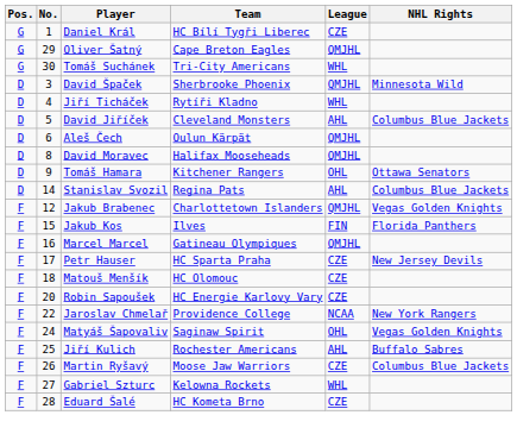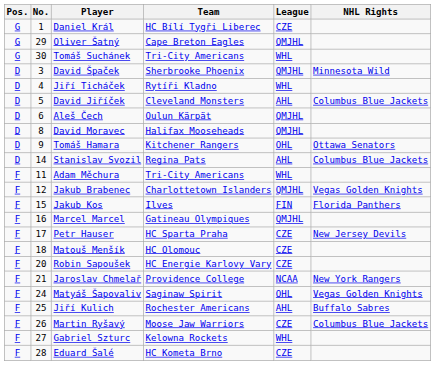+ row: F | 11 | Adam Měchura | Tri-City Americans | WHL
Jaroslav Chmelař | No.: 22 -> 21
